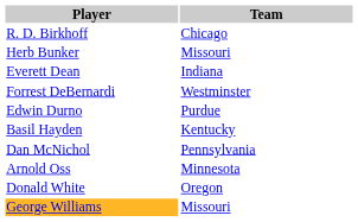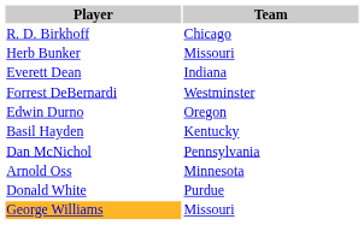Edwin Durno | Team: Purdue -> Oregon
Donald White | Team: Oregon -> Purdue
